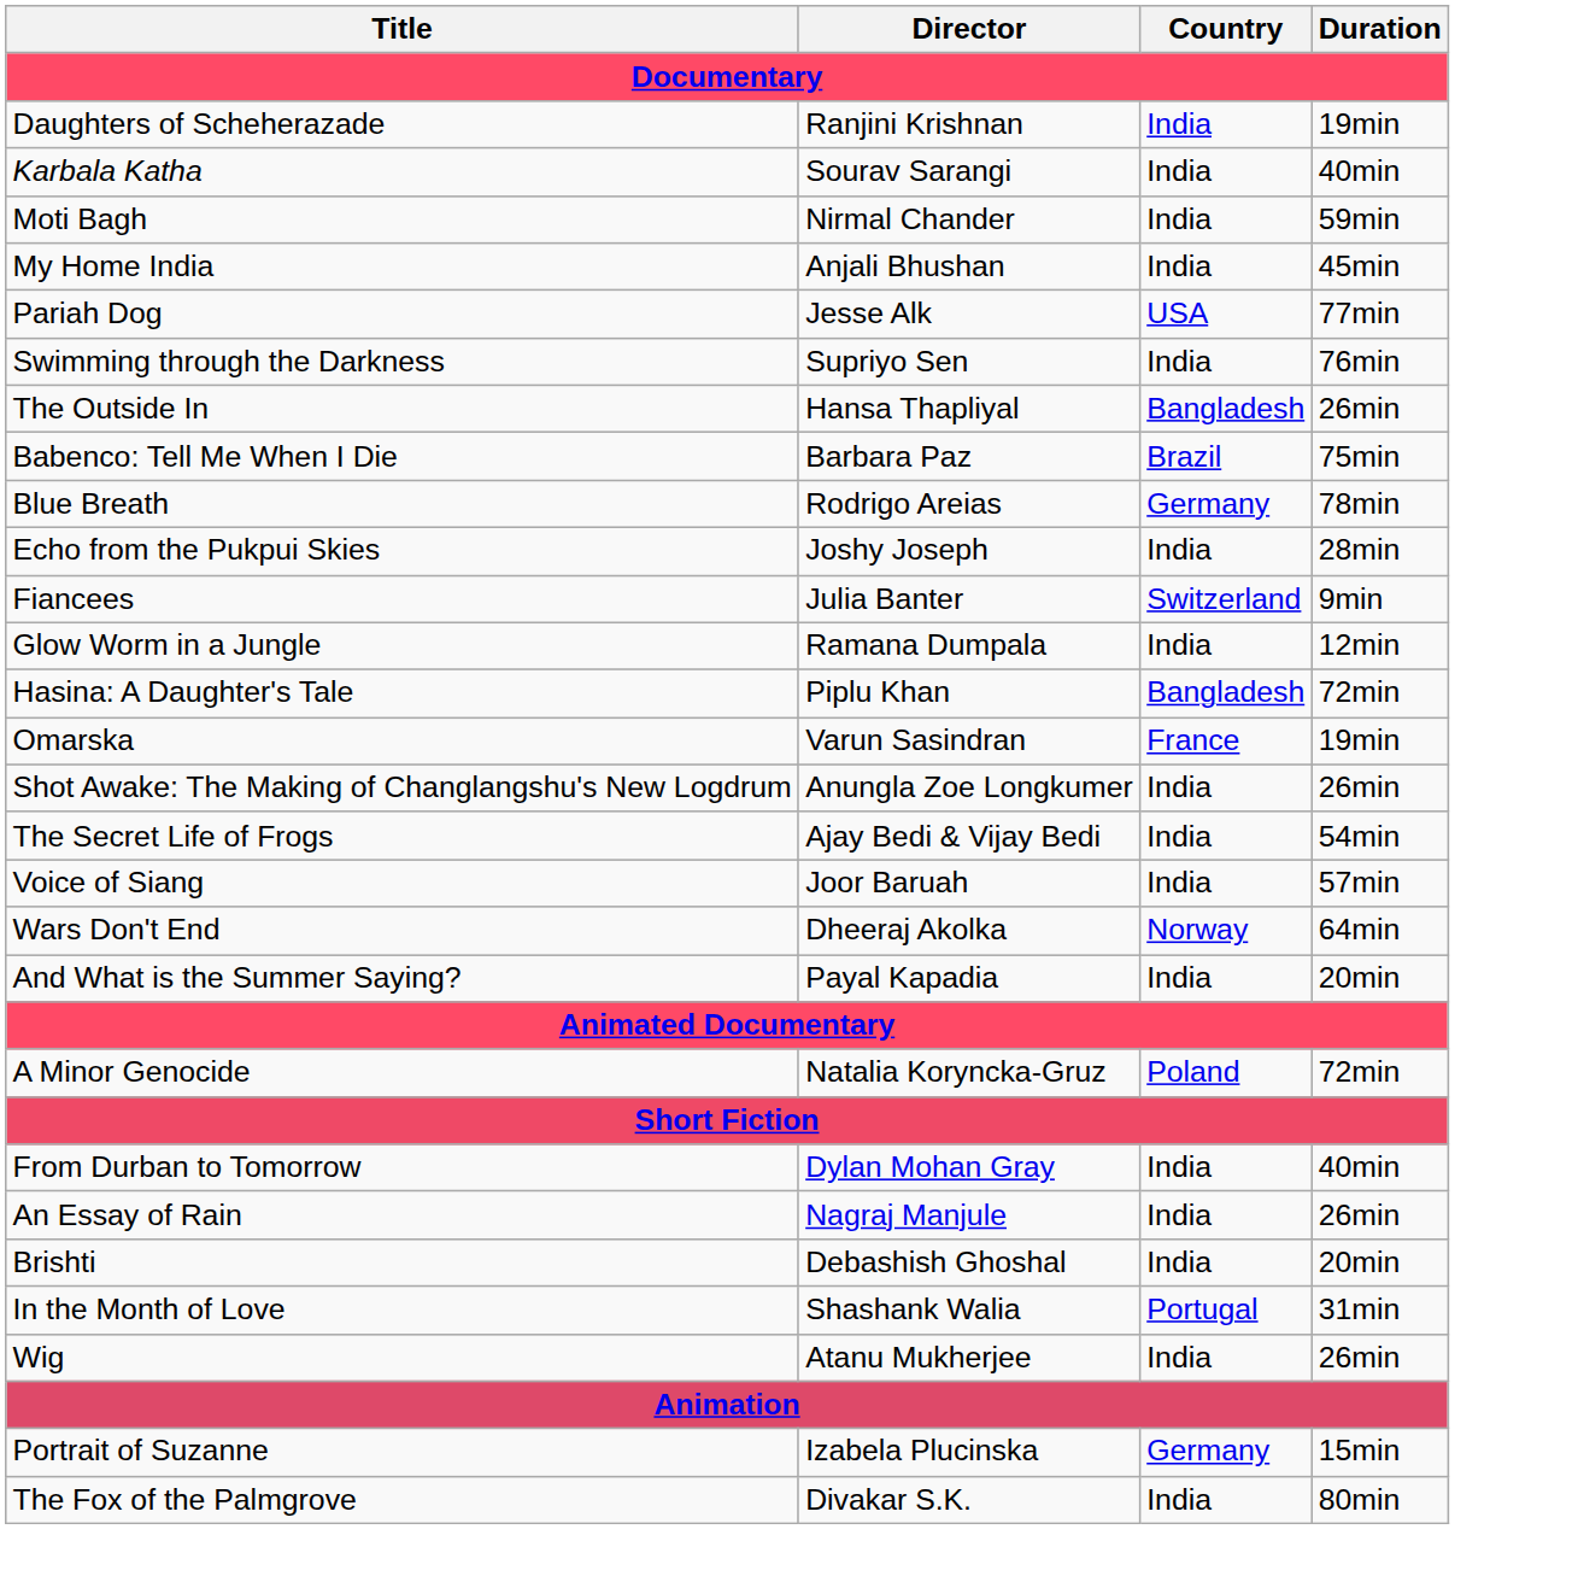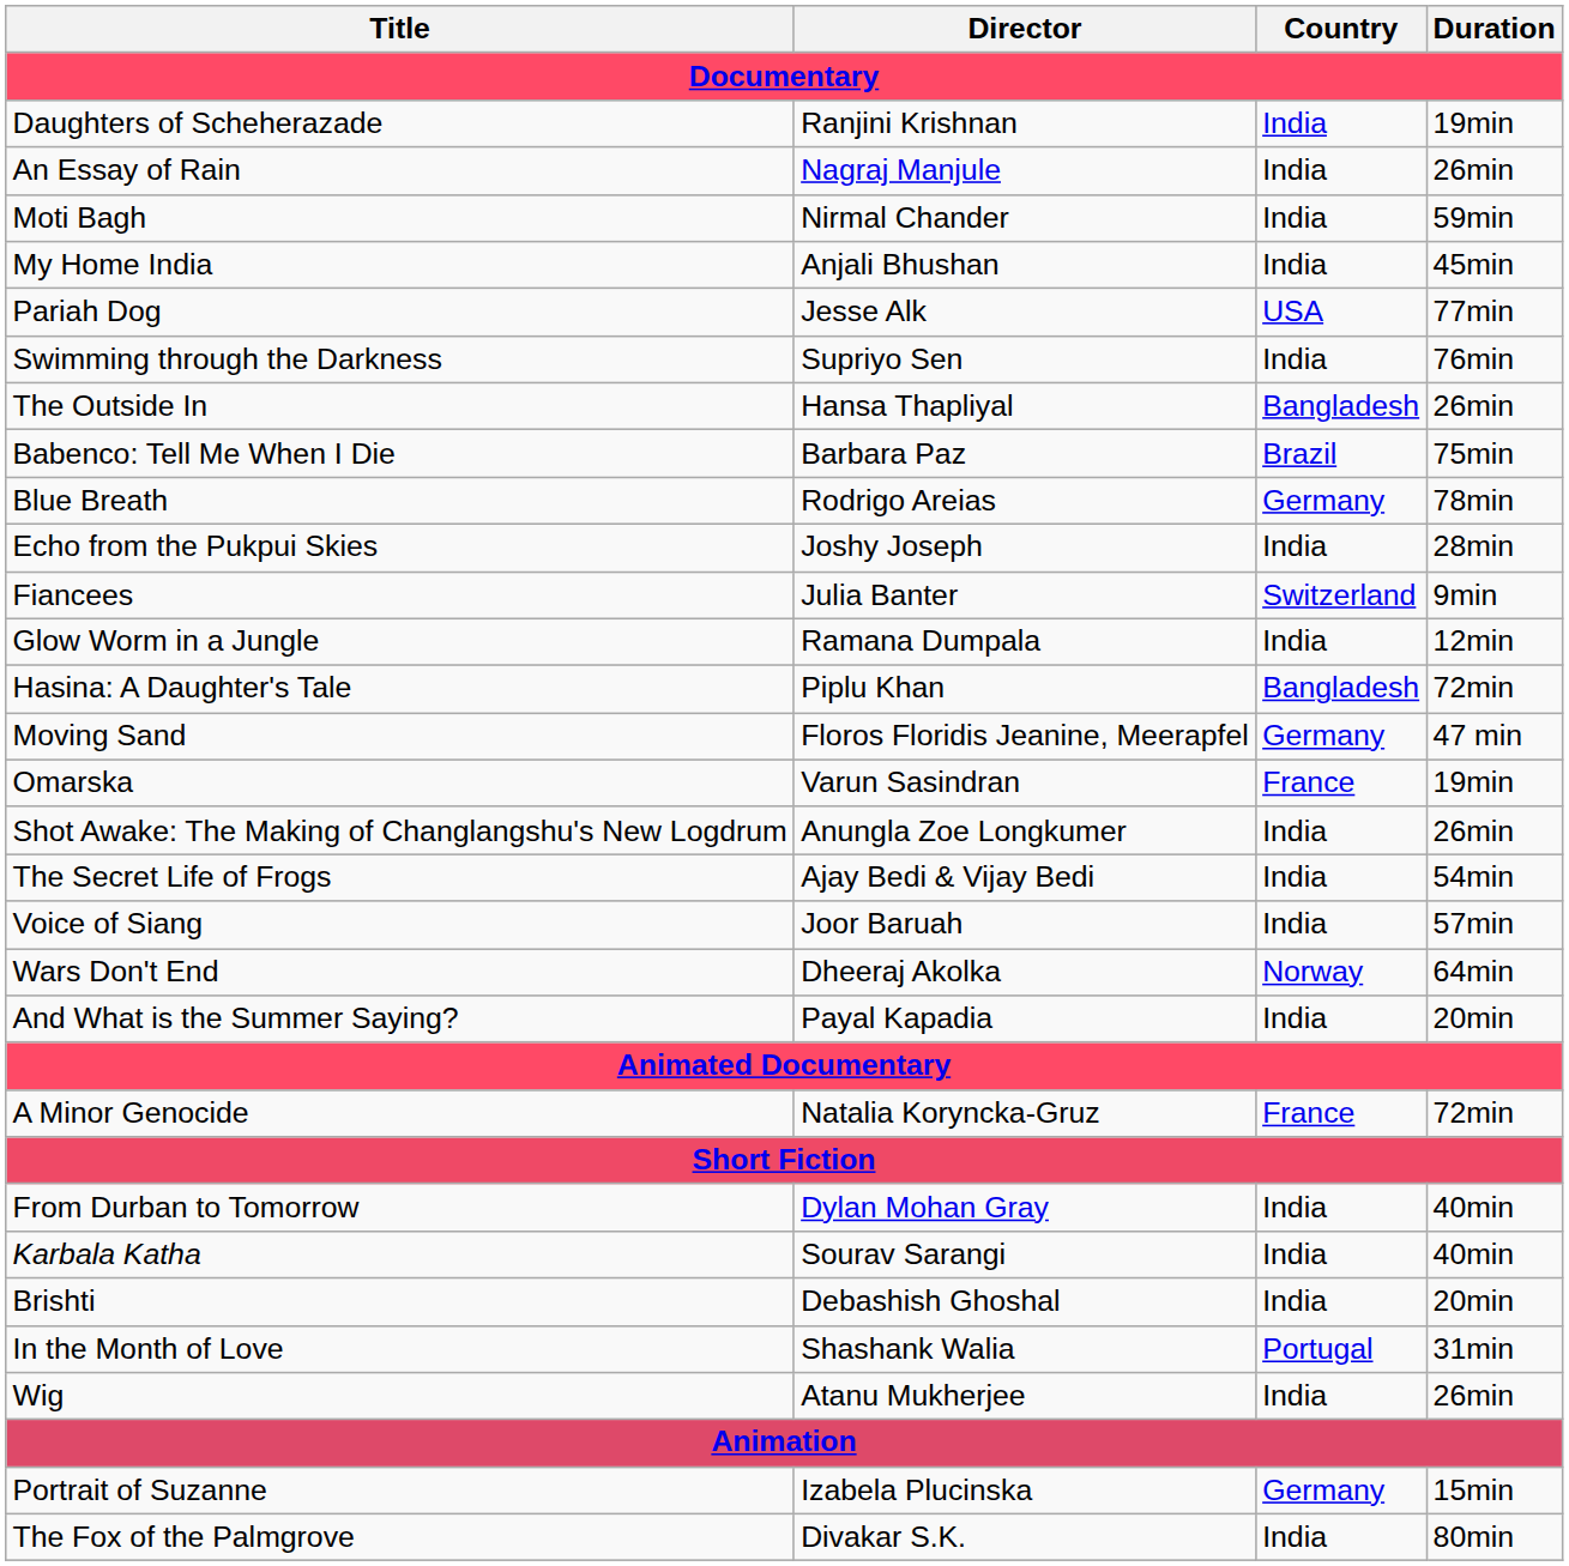rows swapped: Karbala Katha <-> An Essay of Rain
+ row: Moving Sand | Floros Floridis Jeanine, Meerapfel | Germany | 47 min
A Minor Genocide | Country: Poland -> France
